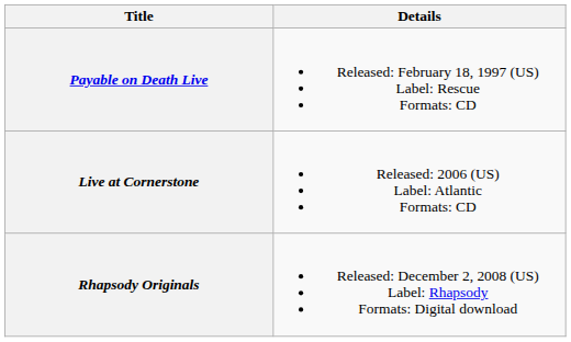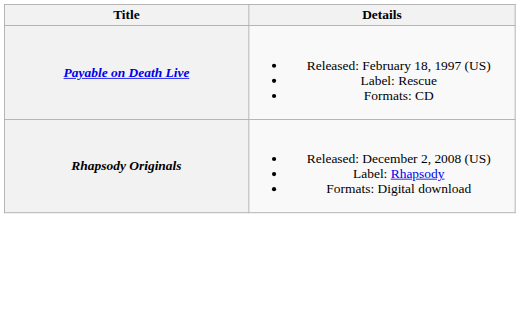- row: Live at Cornerstone | Released: 2006 (US) Label: Atlantic Formats: CD
